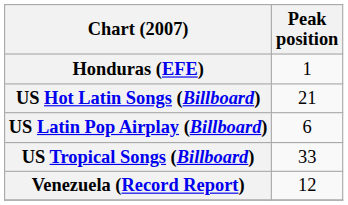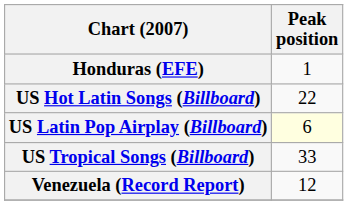US Hot Latin Songs (Billboard) | Peak position: 21 -> 22
US Latin Pop Airplay (Billboard) | Peak position: no background -> lightyellow background
